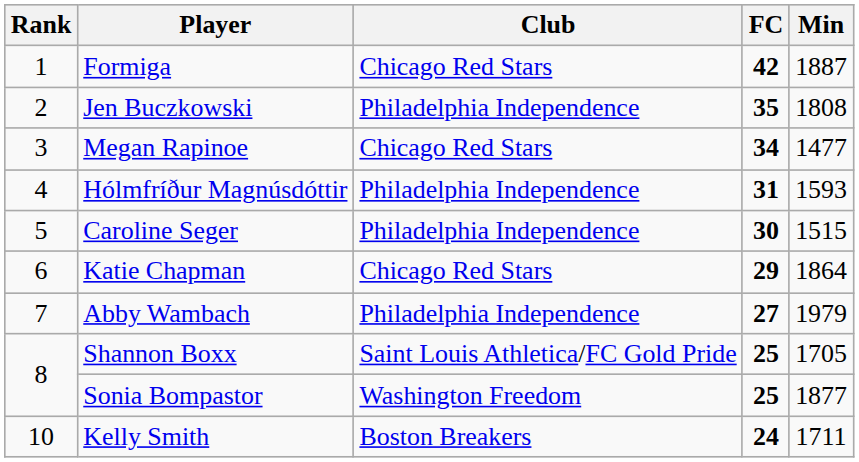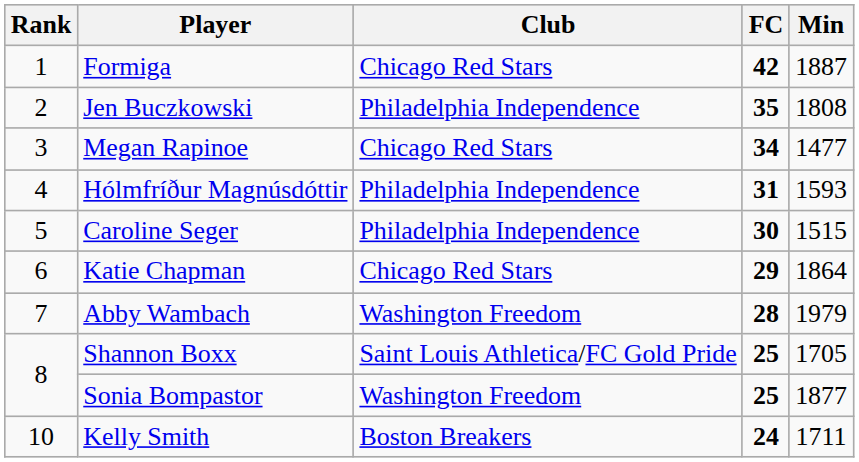Abby Wambach | Club: Philadelphia Independence -> Washington Freedom
Abby Wambach | FC: 27 -> 28
